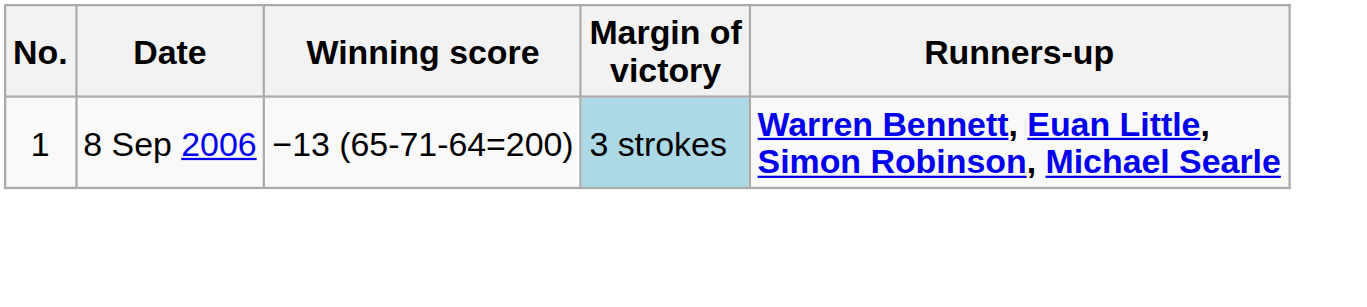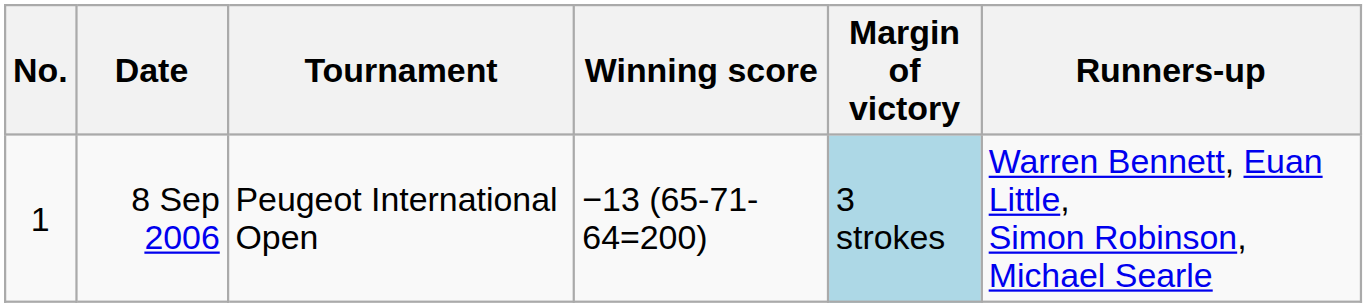+ column: Tournament | Peugeot International Open
8 Sep 2006 | Runners-up: bold -> normal
